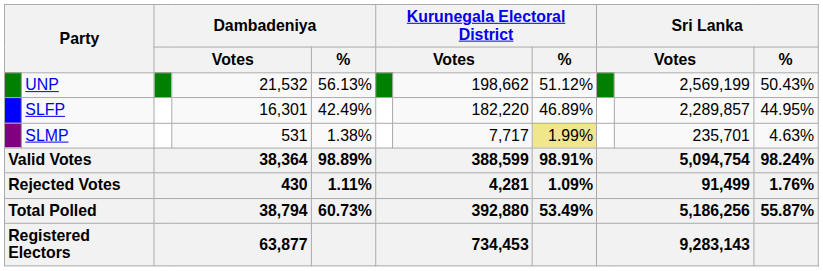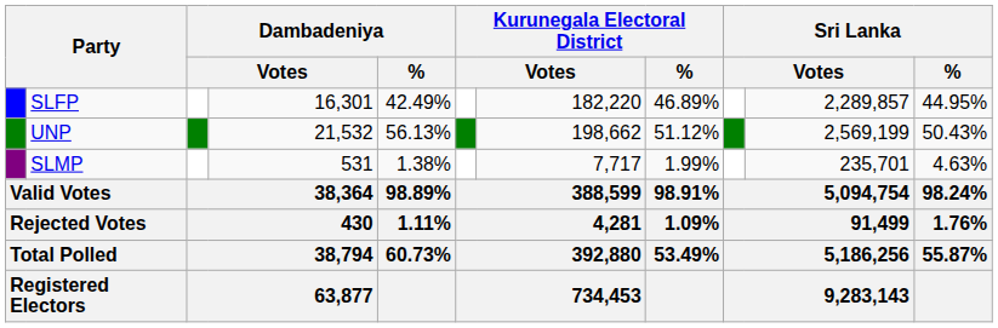rows swapped: UNP <-> SLFP
SLMP | Kurunegala Electoral District / %: khaki background -> no background
